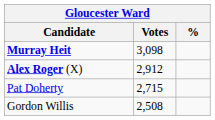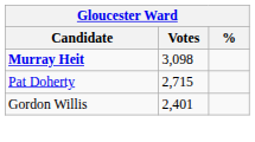- row: Alex Roger (X) | 2,912
Gordon Willis | Votes: 2,508 -> 2,401
